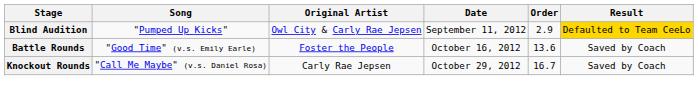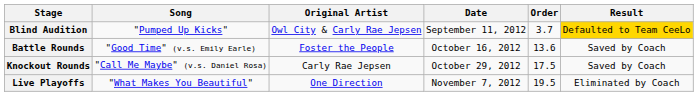Blind Audition | Order: 2.9 -> 3.7
Knockout Rounds | Order: 16.7 -> 17.5
+ row: Live Playoffs | "What Makes You Beautiful" | One Direction | November 7, 2012 | 19.5 | Eliminated by Coach
